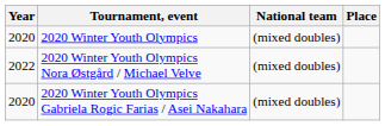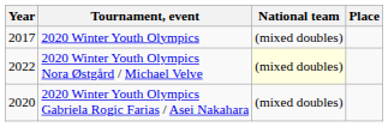2020 Winter Youth Olympics | Year: 2020 -> 2017
2020 Winter Youth Olympics Nora Østgård / Michael Velve | National team: no background -> lightyellow background
